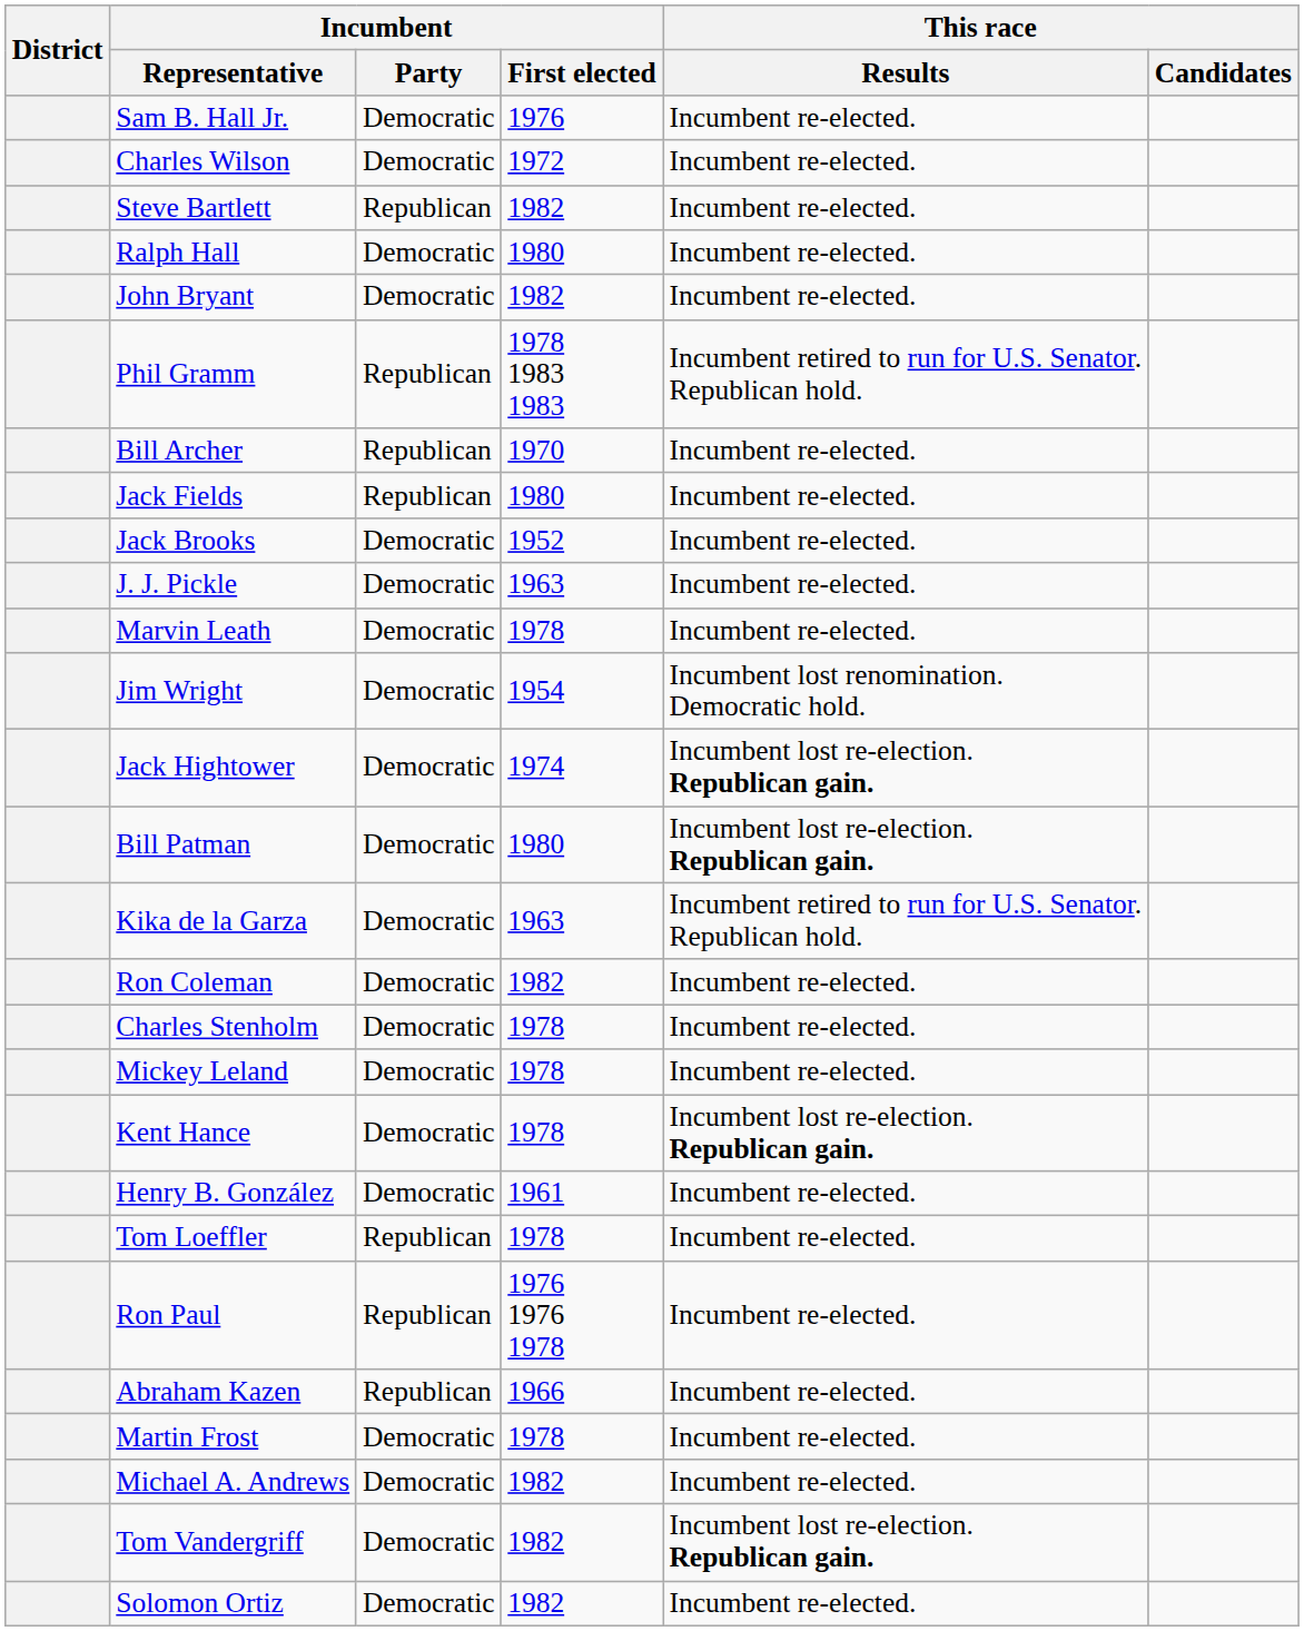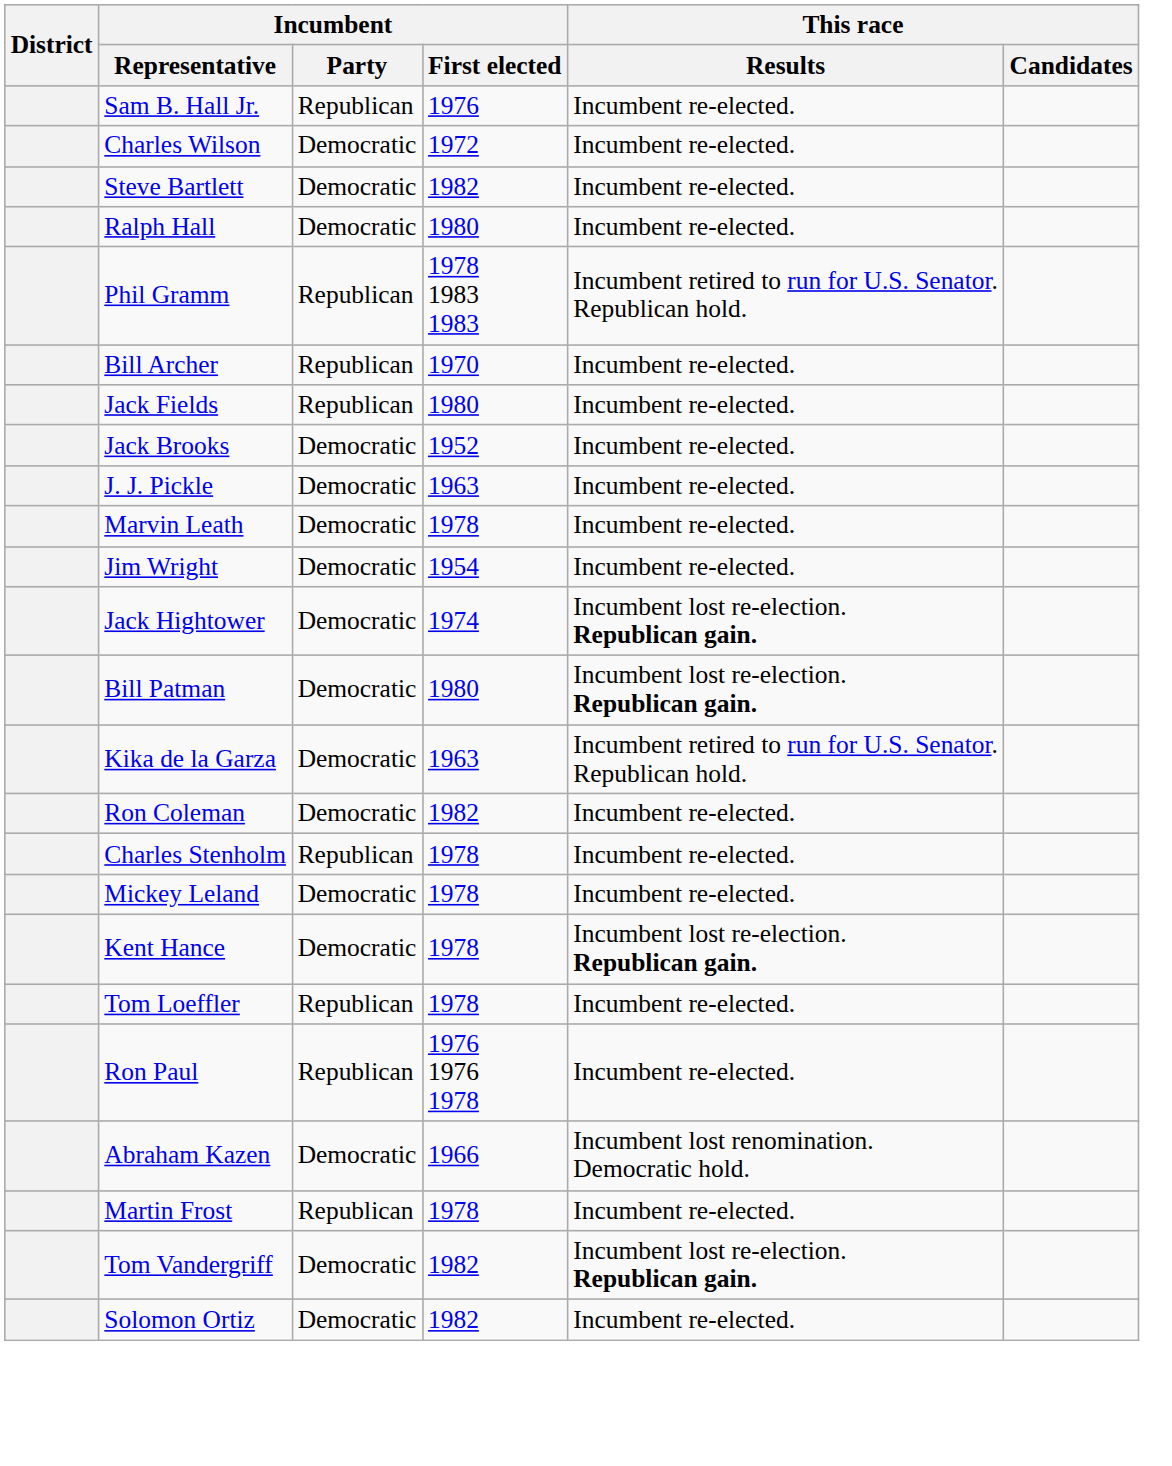Sam B. Hall Jr. | Incumbent / Party: Democratic -> Republican
Steve Bartlett | Incumbent / Party: Republican -> Democratic
- row: John Bryant | Democratic | 1982 | Incumbent re-elected.
Jim Wright | This race / Results: Incumbent lost renomination. Democratic hold. -> Incumbent re-elected.
Charles Stenholm | Incumbent / Party: Democratic -> Republican
- row: Henry B. González | Democratic | 1961 | Incumbent re-elected.
Abraham Kazen | Incumbent / Party: Republican -> Democratic
Abraham Kazen | This race / Results: Incumbent re-elected. -> Incumbent lost renomination. Democratic hold.
Martin Frost | Incumbent / Party: Democratic -> Republican
- row: Michael A. Andrews | Democratic | 1982 | Incumbent re-elected.
